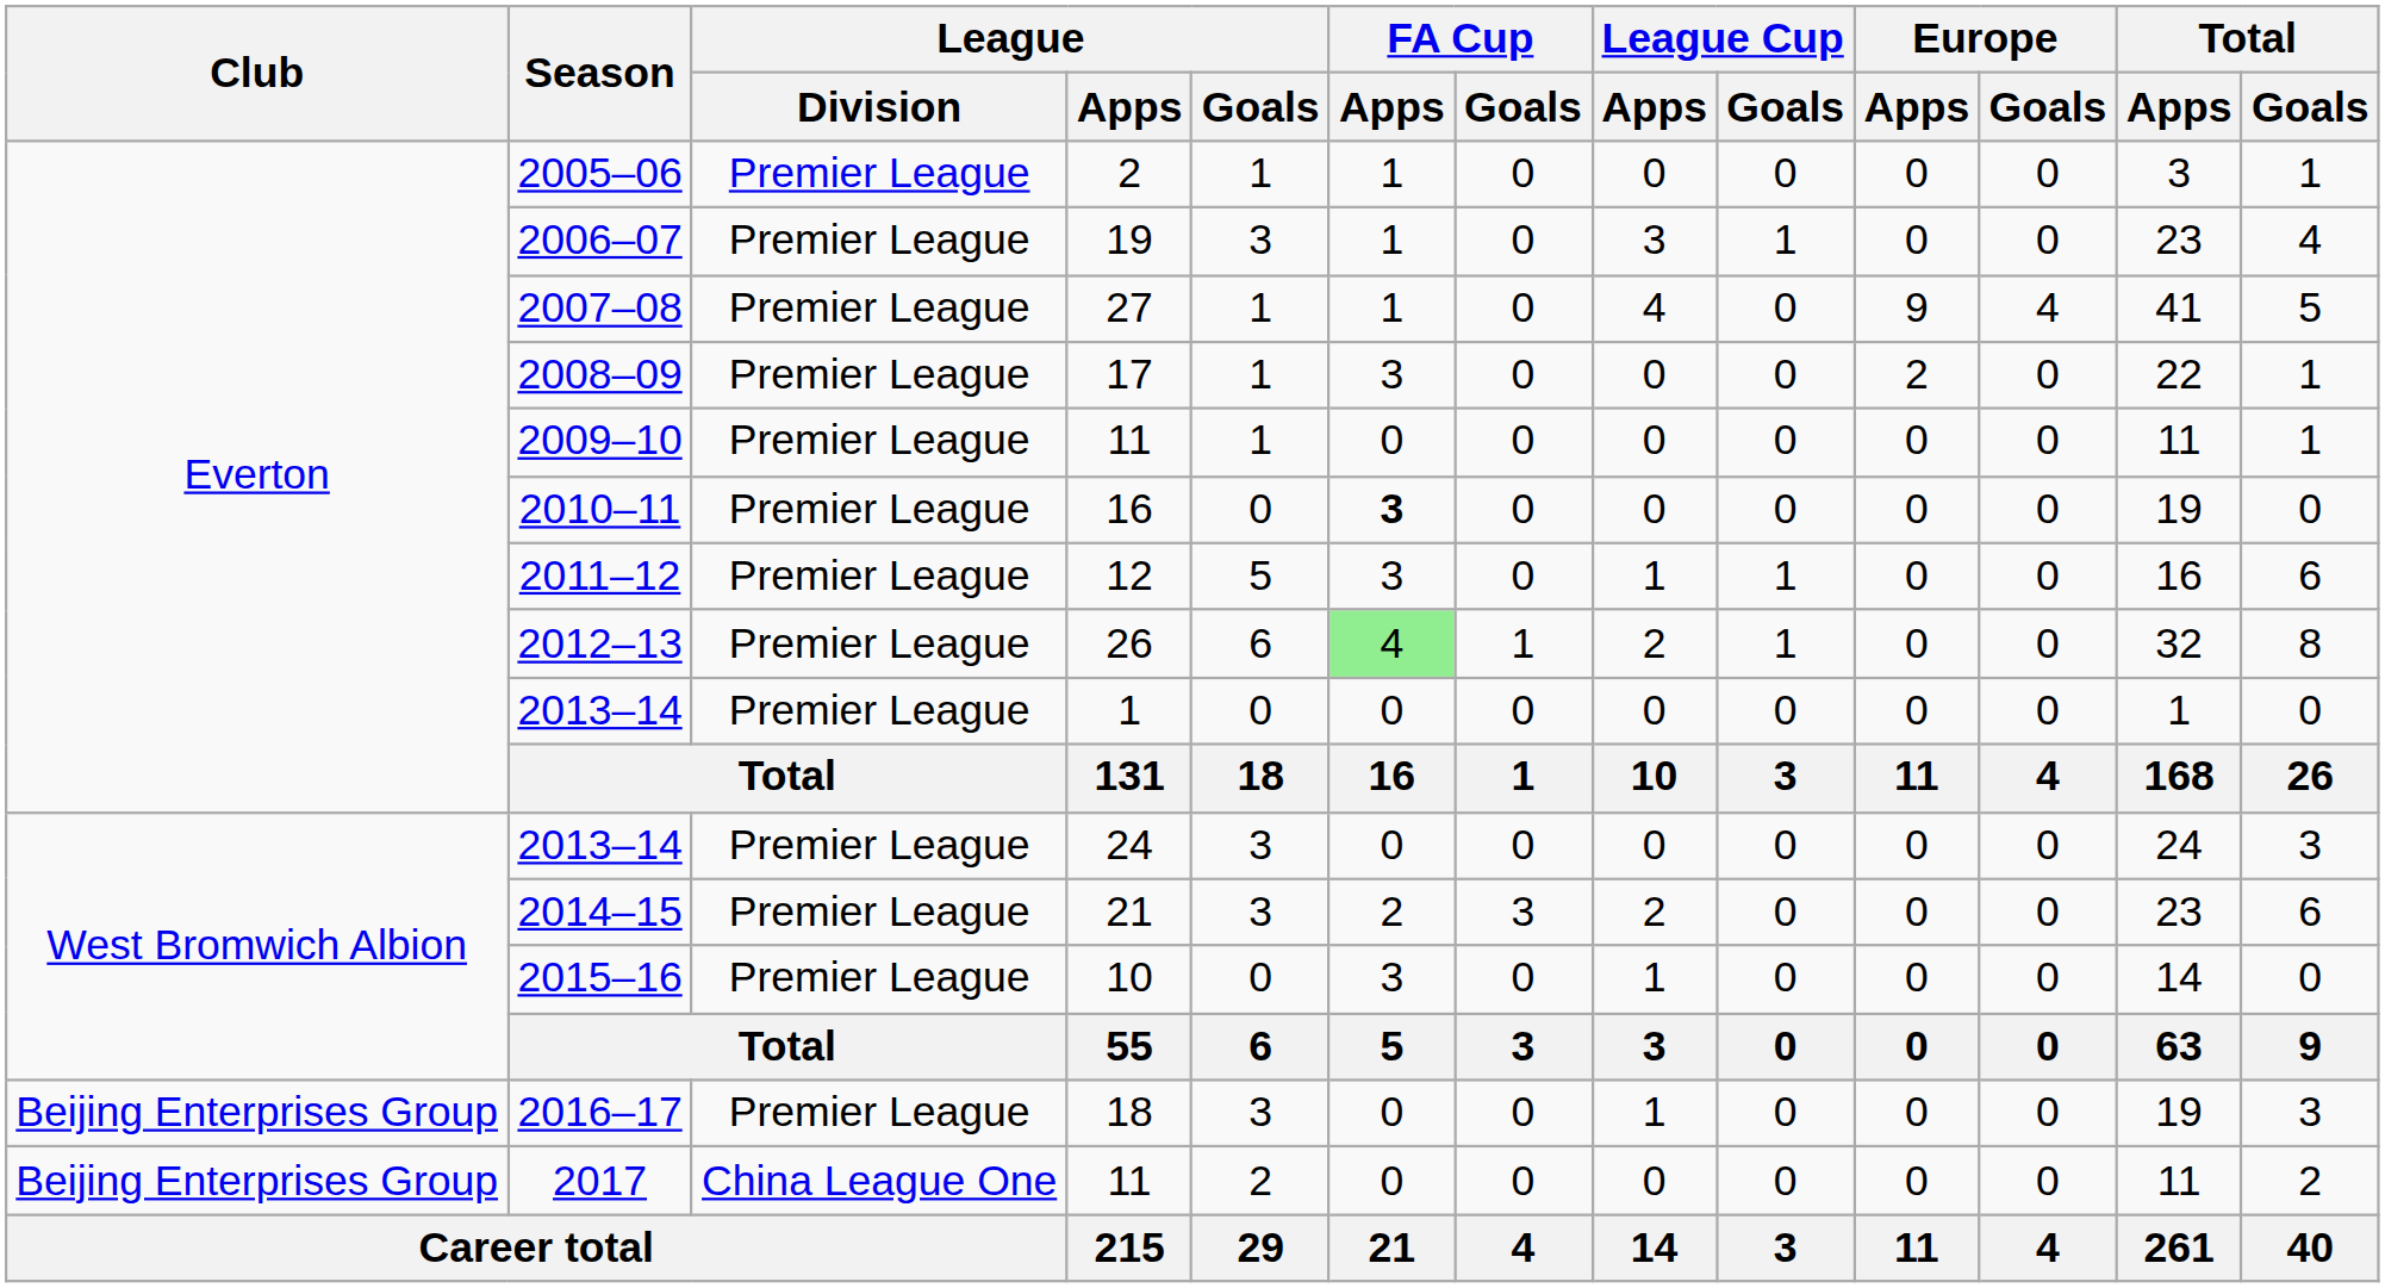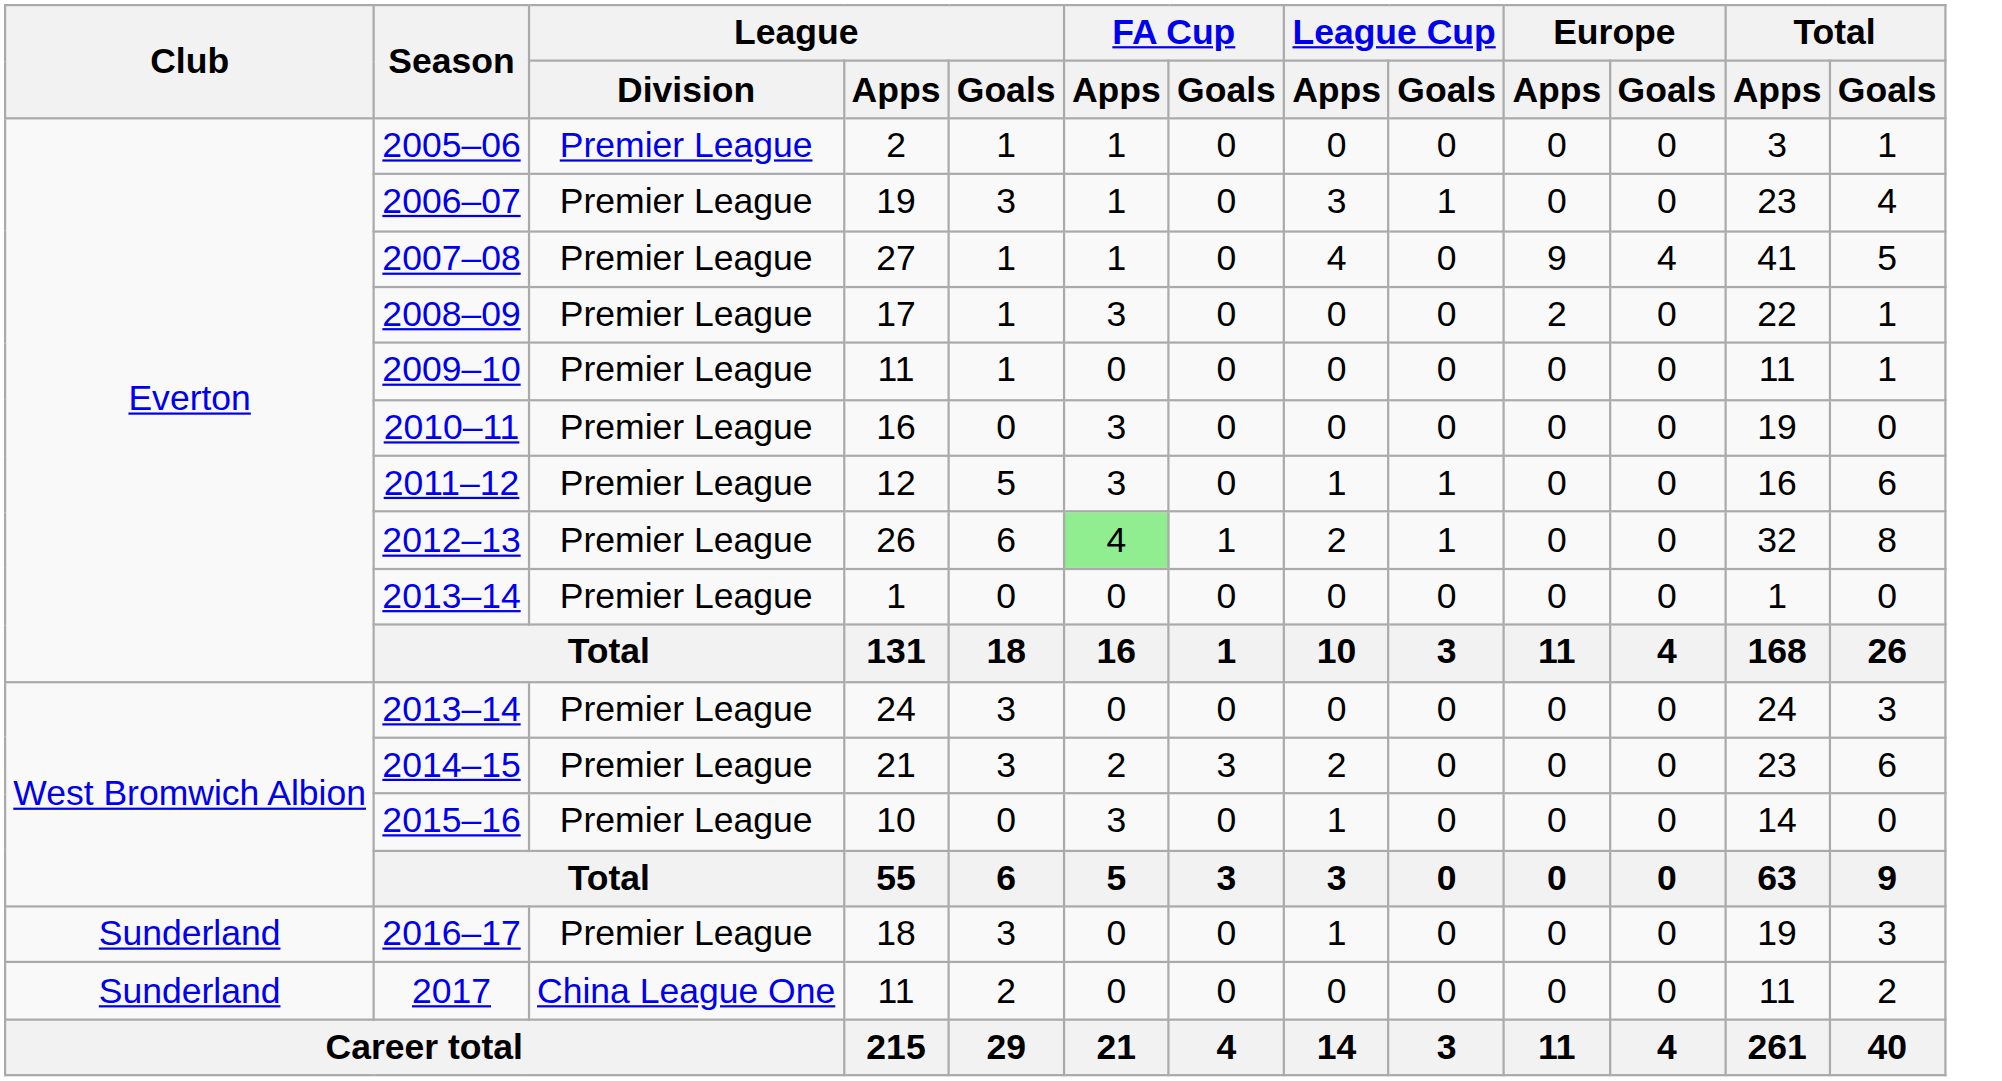2010–11 | FA Cup / Apps: bold -> normal
2016–17 | Club: Beijing Enterprises Group -> Sunderland
2017 | Club: Beijing Enterprises Group -> Sunderland
